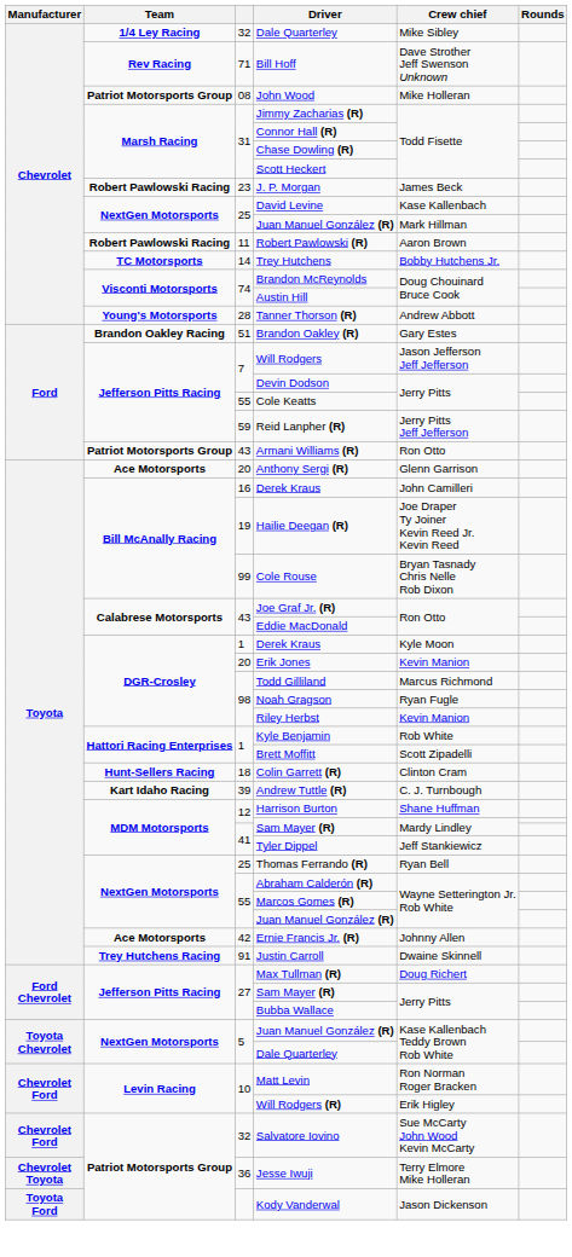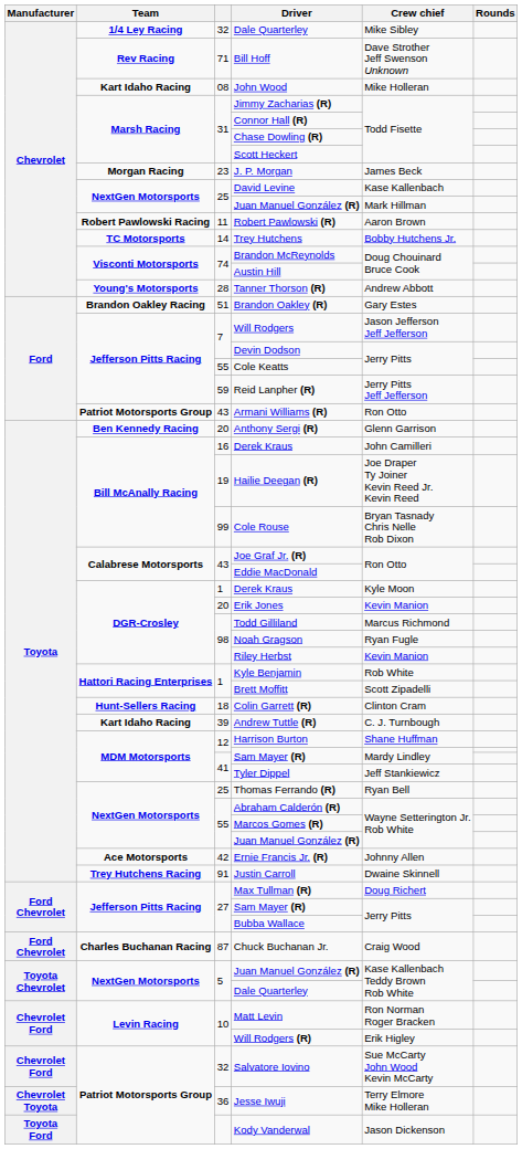John Wood | Team: Patriot Motorsports Group -> Kart Idaho Racing
J. P. Morgan | Team: Robert Pawlowski Racing -> Morgan Racing
Anthony Sergi (R) | Team: Ace Motorsports -> Ben Kennedy Racing
+ row: Ford Chevrolet | Charles Buchanan Racing | 87 | Chuck Buchanan Jr. | Craig Wood
